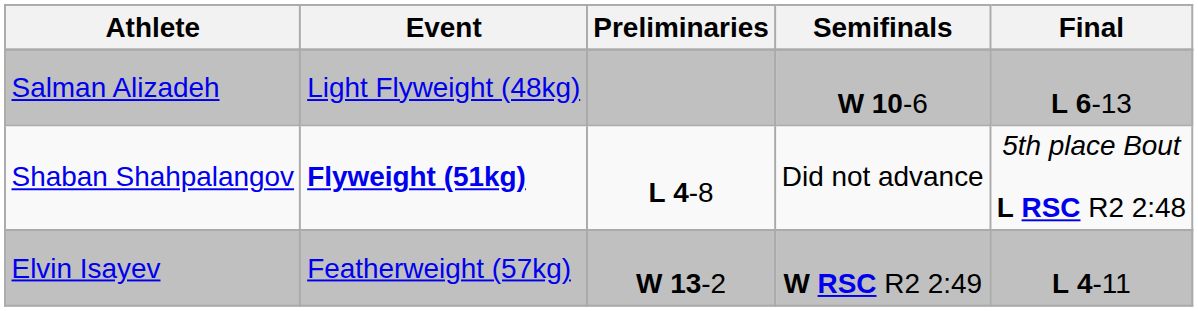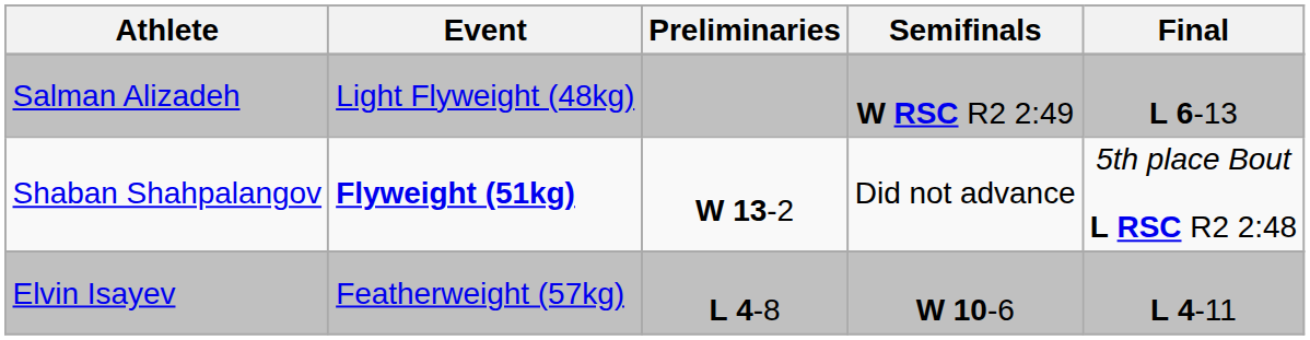Salman Alizadeh | Semifinals: W 10-6 -> W RSC R2 2:49
Shaban Shahpalangov | Preliminaries: L 4-8 -> W 13-2
Elvin Isayev | Preliminaries: W 13-2 -> L 4-8
Elvin Isayev | Semifinals: W RSC R2 2:49 -> W 10-6
